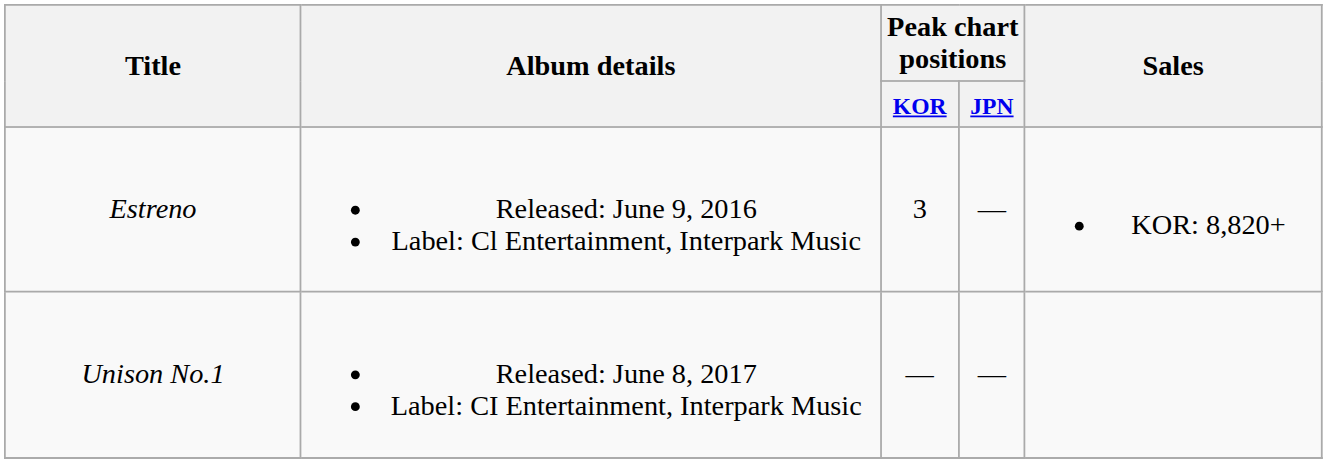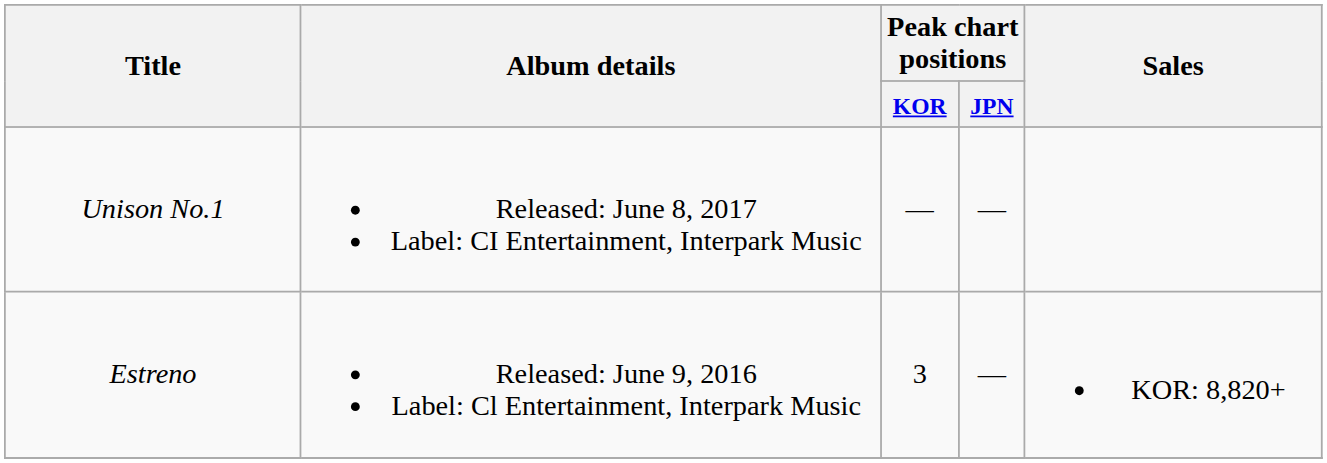rows swapped: Estreno <-> Unison No.1
